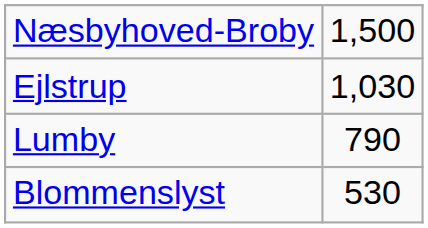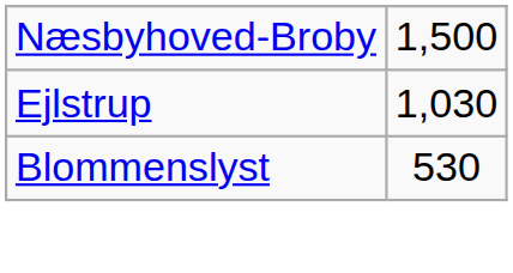- row: Lumby | 790
